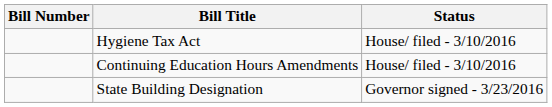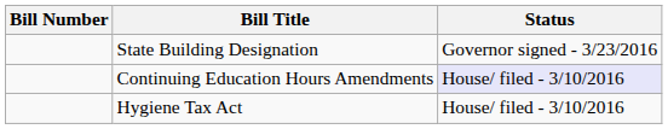rows swapped: Hygiene Tax Act <-> State Building Designation
Continuing Education Hours Amendments | Status: no background -> lavender background
